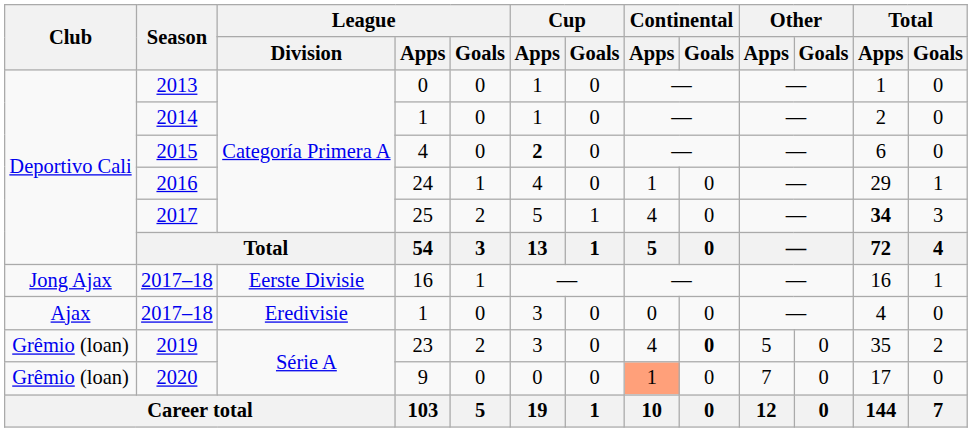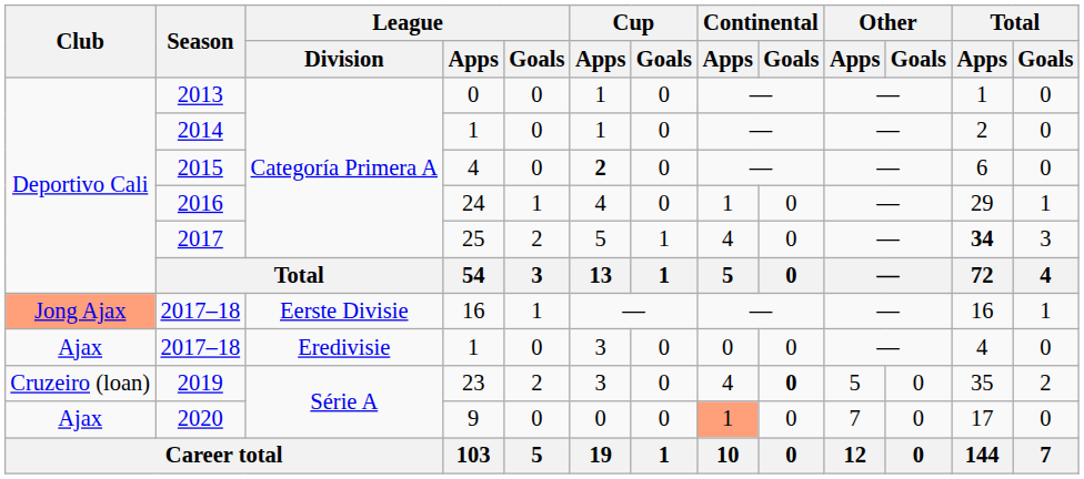2017–18 / 16 | Club: no background -> lightsalmon background
2019 | Club: Grêmio (loan) -> Cruzeiro (loan)
2020 | Club: Grêmio (loan) -> Ajax
